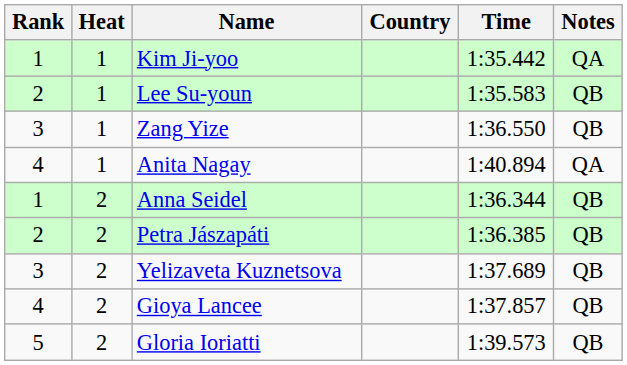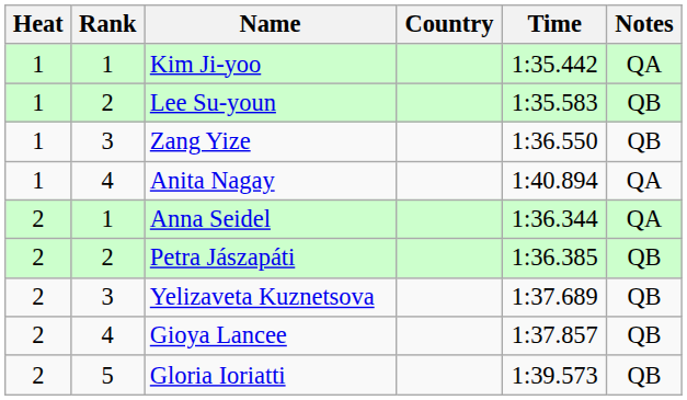columns swapped: Rank <-> Heat
Anna Seidel | Notes: QB -> QA
